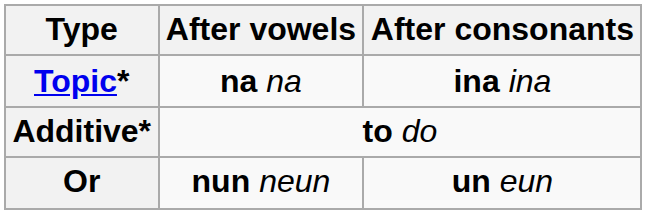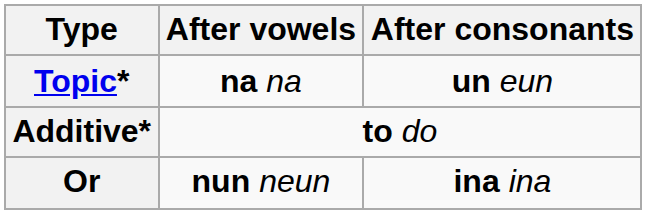Topic* | After consonants: ina ina -> un eun
Or | After consonants: un eun -> ina ina
